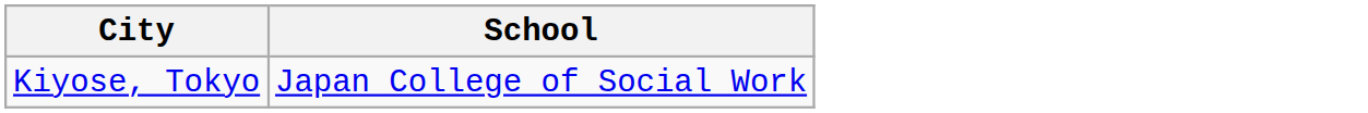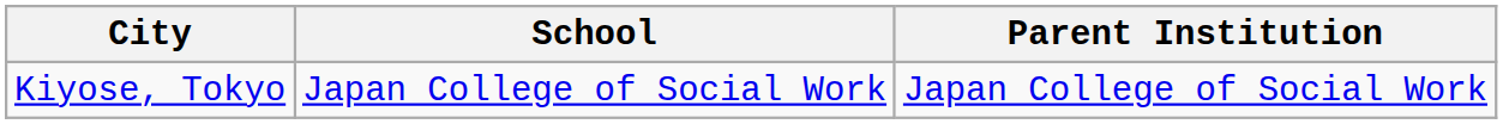+ column: Parent Institution | Japan College of Social Work
